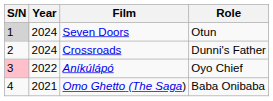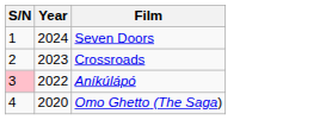- column: Role | Otun | Dunni's Father | Oyo Chief | Baba Onibaba
Seven Doors | S/N: lightgrey background -> no background
Crossroads | Year: 2024 -> 2023
Omo Ghetto (The Saga) | Year: 2021 -> 2020
